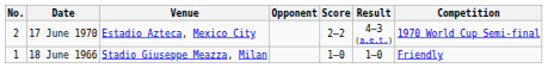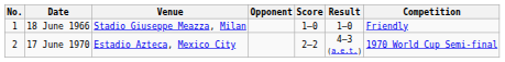rows swapped: 18 June 1966 <-> 17 June 1970
